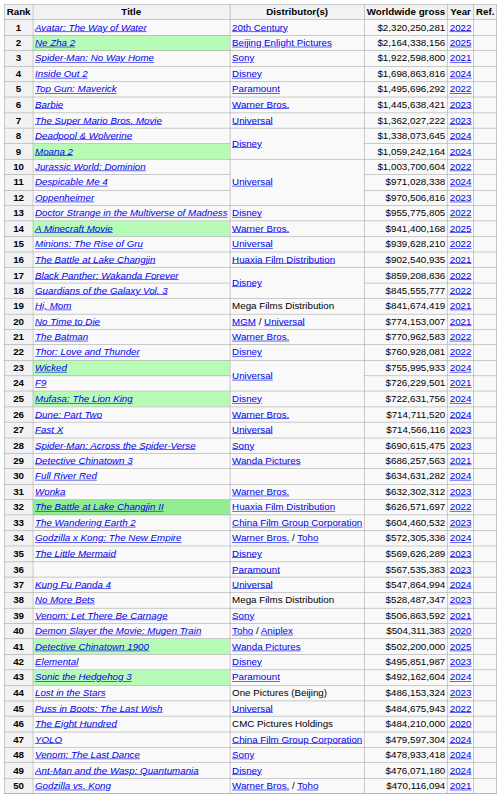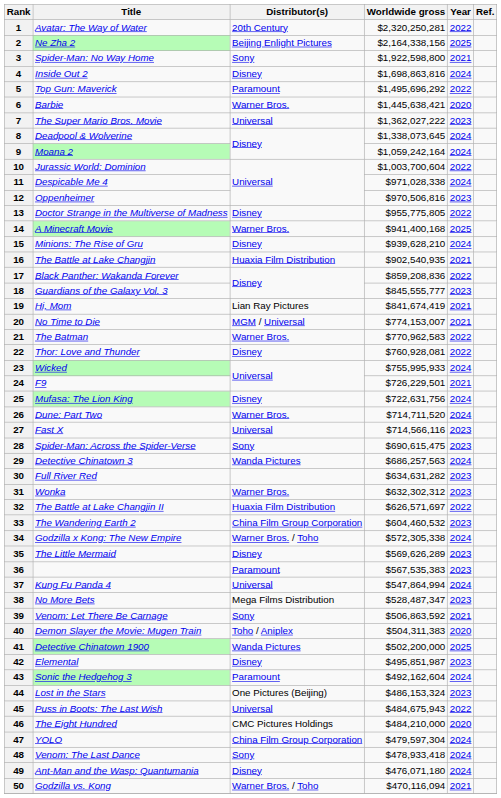6 | Year: 2023 -> 2020
15 | Distributor(s): Universal -> Disney
15 | Year: 2022 -> 2024
18 | Year: 2022 -> 2023
19 | Distributor(s): Mega Films Distribution -> Lian Ray Pictures
29 | Year: 2021 -> 2024
30 | Year: 2024 -> 2023
32 | Title: lightgreen background -> no background
